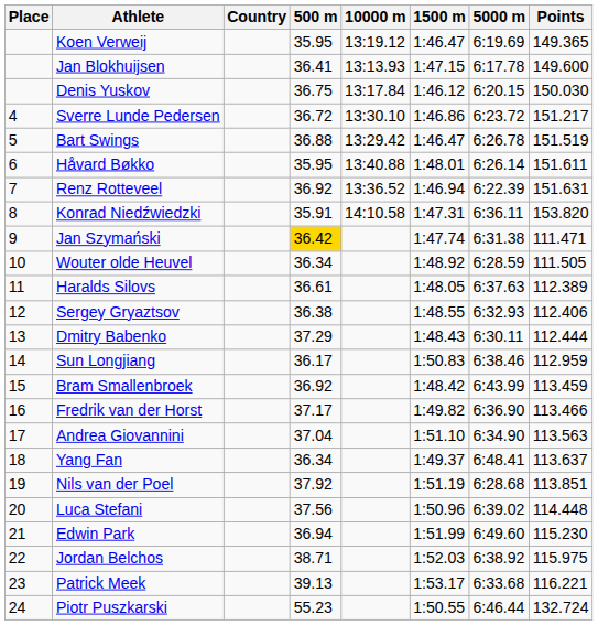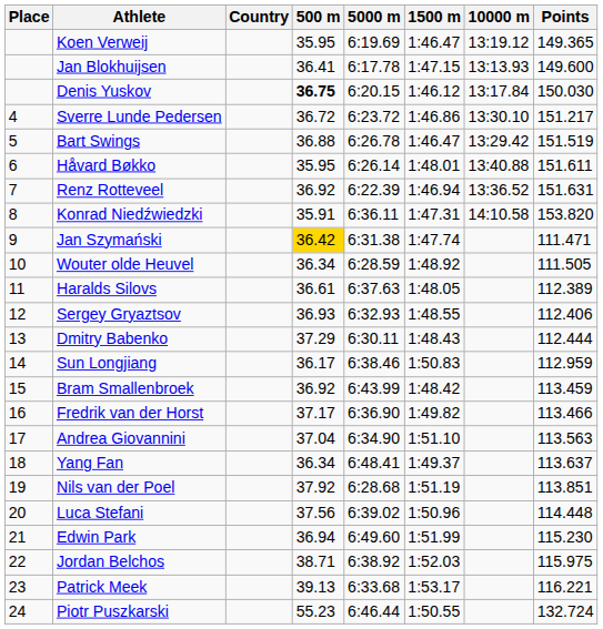columns swapped: 5000 m <-> 10000 m
Denis Yuskov | 500 m: normal -> bold
Sergey Gryaztsov | 500 m: 36.38 -> 36.93
